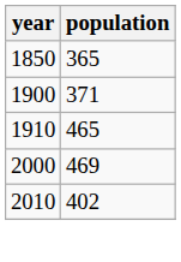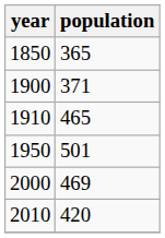+ row: 1950 | 501
2010 | population: 402 -> 420
